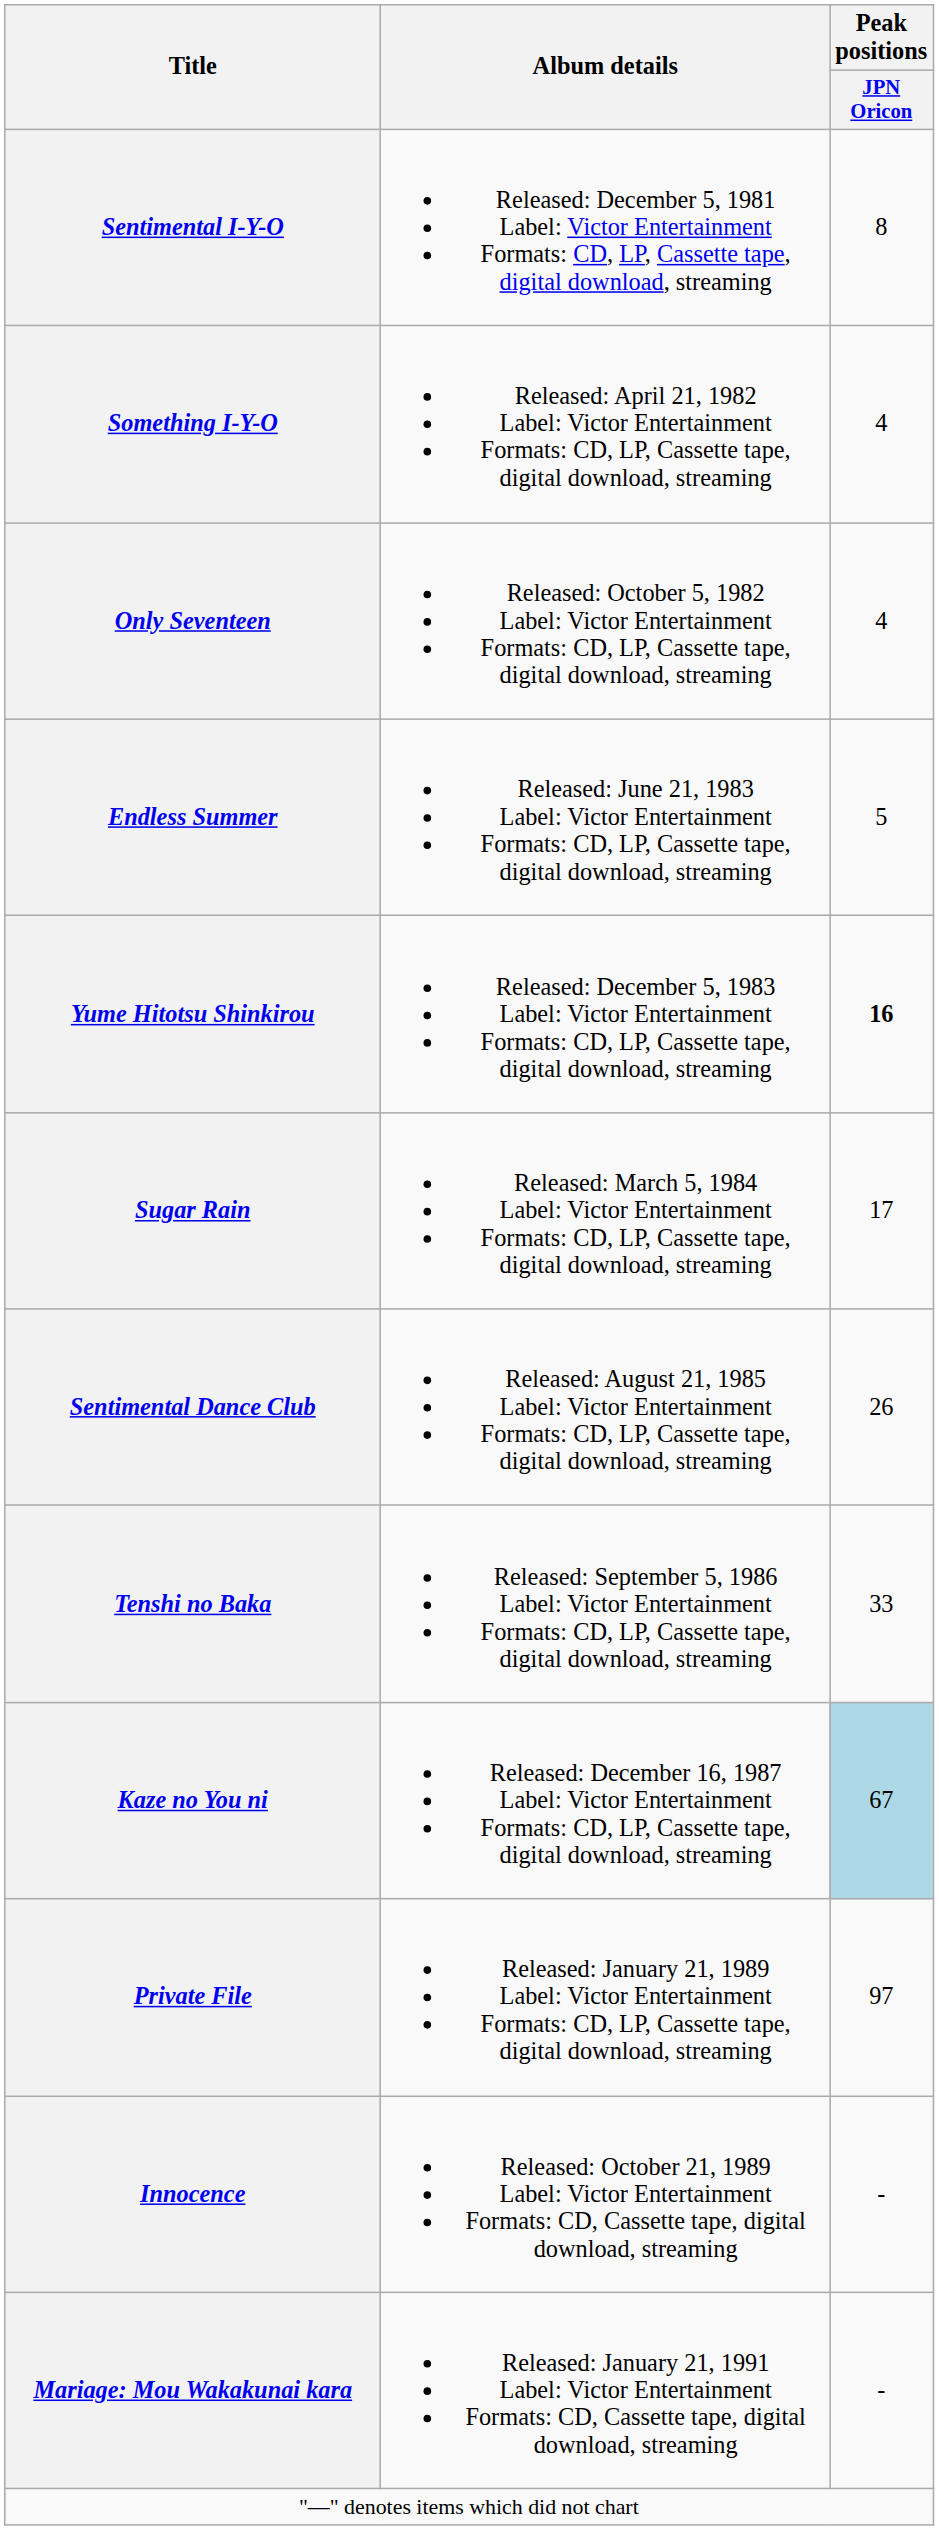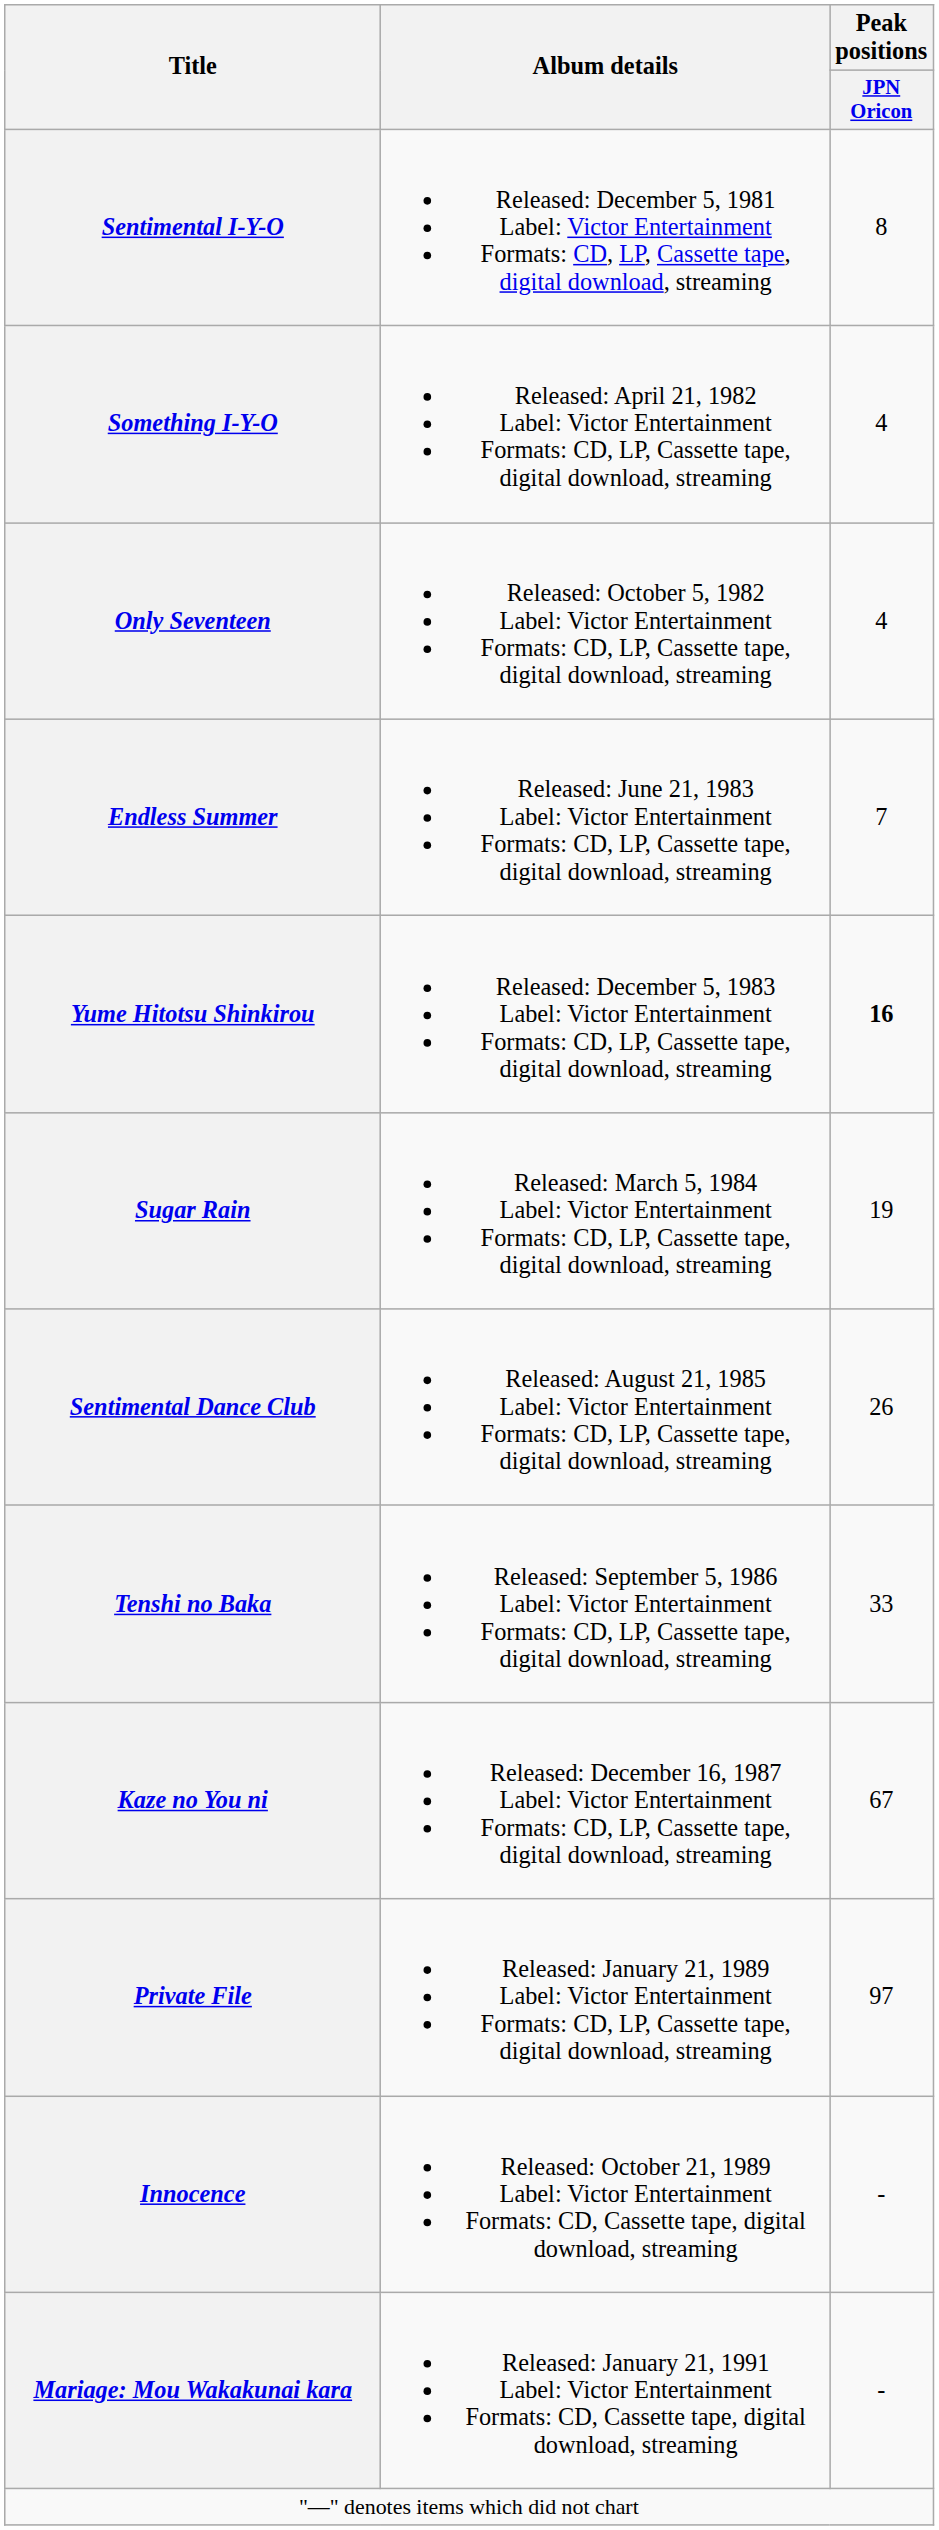Endless Summer | Peak positions / JPN Oricon: 5 -> 7
Sugar Rain | Peak positions / JPN Oricon: 17 -> 19
Kaze no You ni | Peak positions / JPN Oricon: lightblue background -> no background
